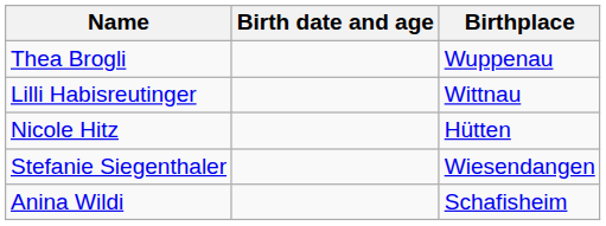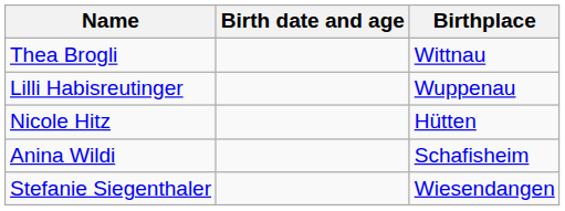Thea Brogli | Birthplace: Wuppenau -> Wittnau
Lilli Habisreutinger | Birthplace: Wittnau -> Wuppenau
rows swapped: Stefanie Siegenthaler <-> Anina Wildi
